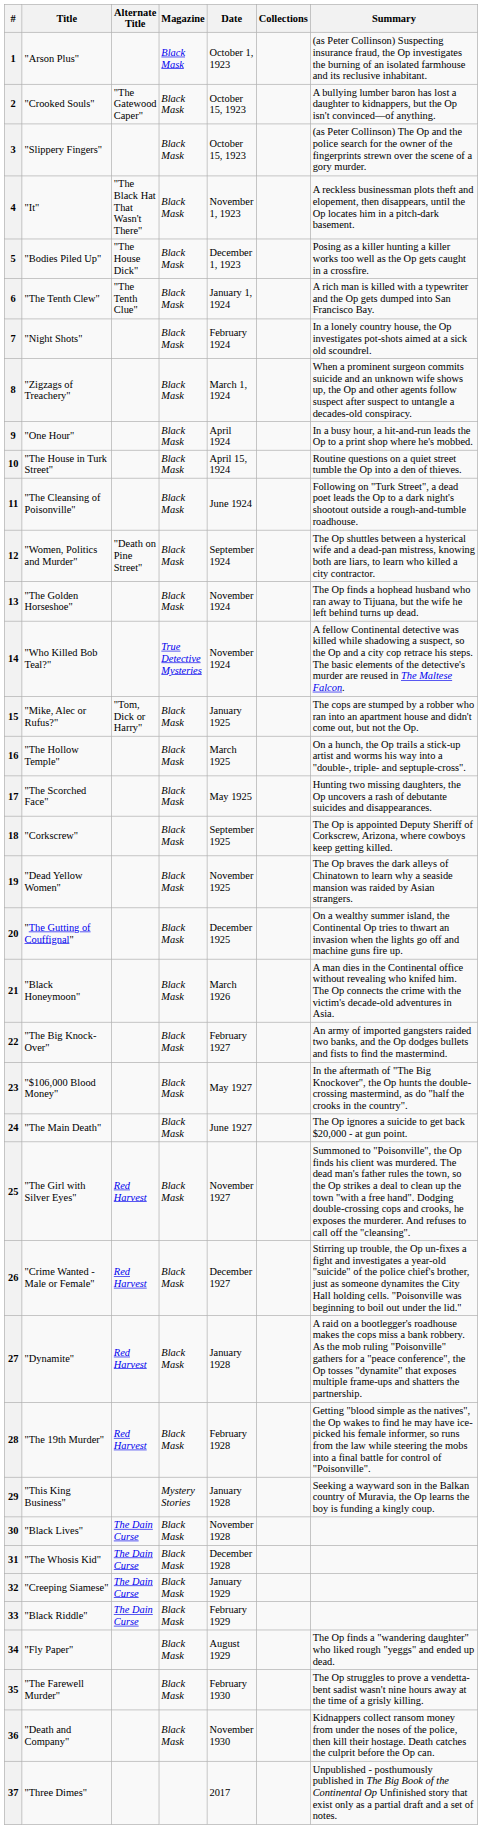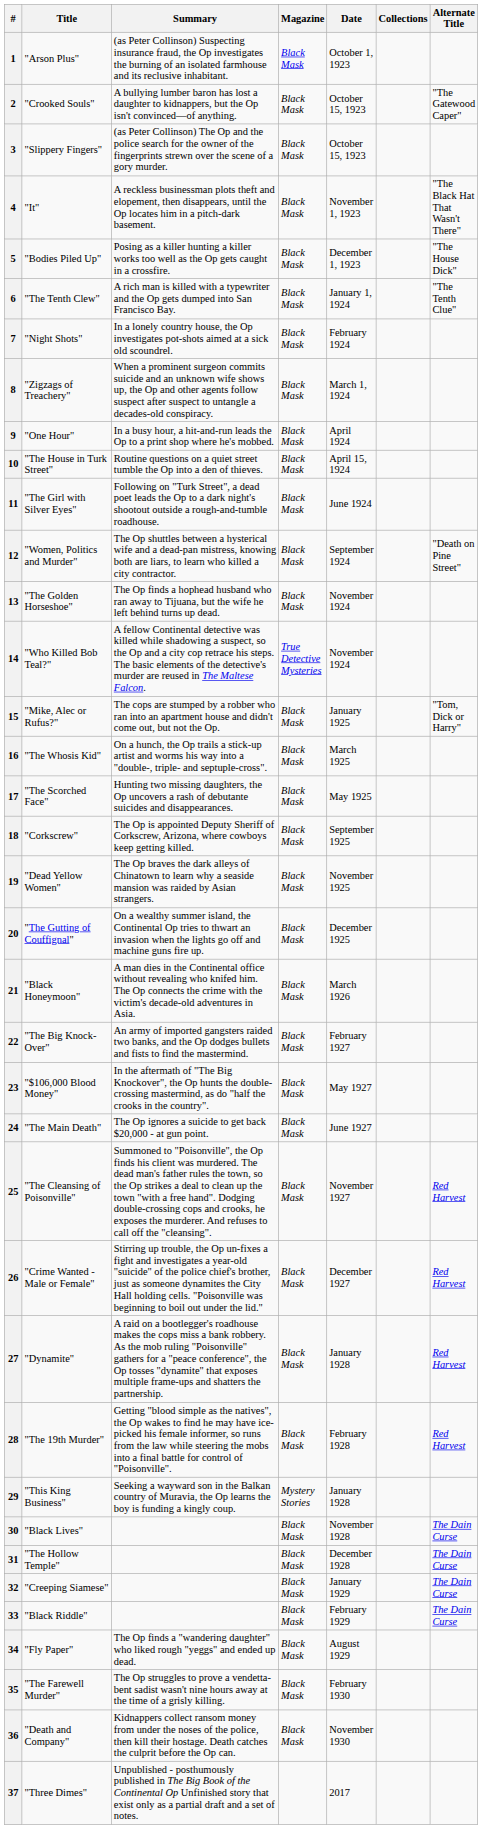columns swapped: Alternate Title <-> Summary
11 | Title: "The Cleansing of Poisonville" -> "The Girl with Silver Eyes"
16 | Title: "The Hollow Temple" -> "The Whosis Kid"
25 | Title: "The Girl with Silver Eyes" -> "The Cleansing of Poisonville"
31 | Title: "The Whosis Kid" -> "The Hollow Temple"
